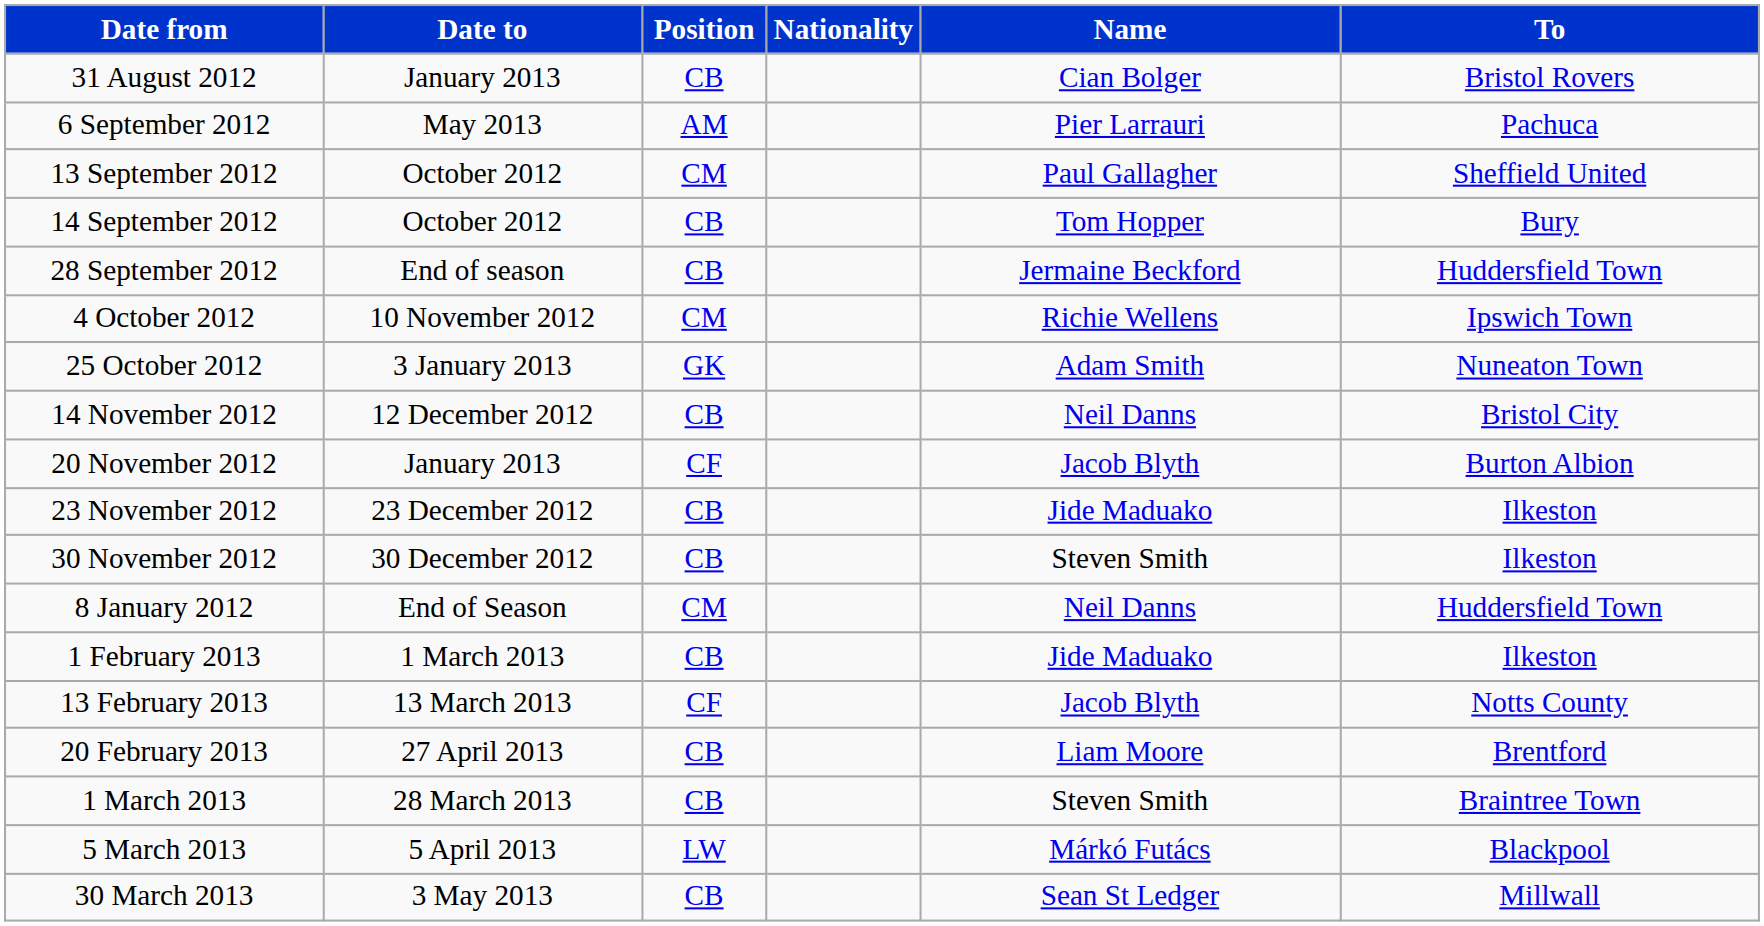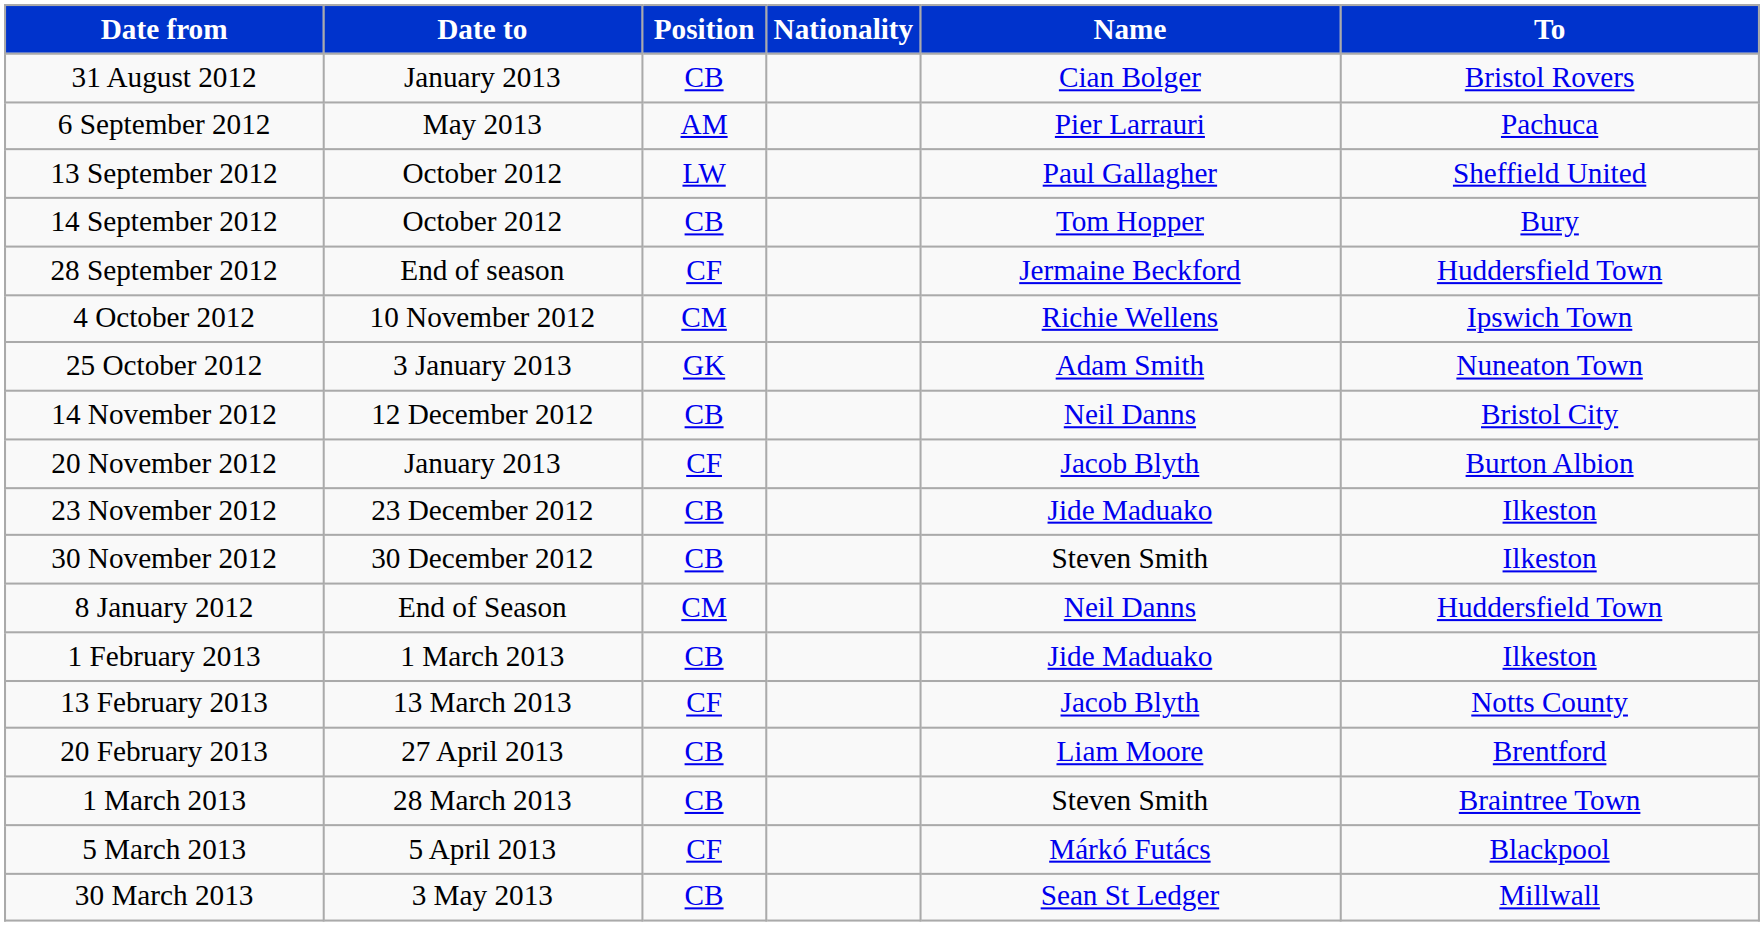13 September 2012 | Position: CM -> LW
28 September 2012 | Position: CB -> CF
5 March 2013 | Position: LW -> CF
